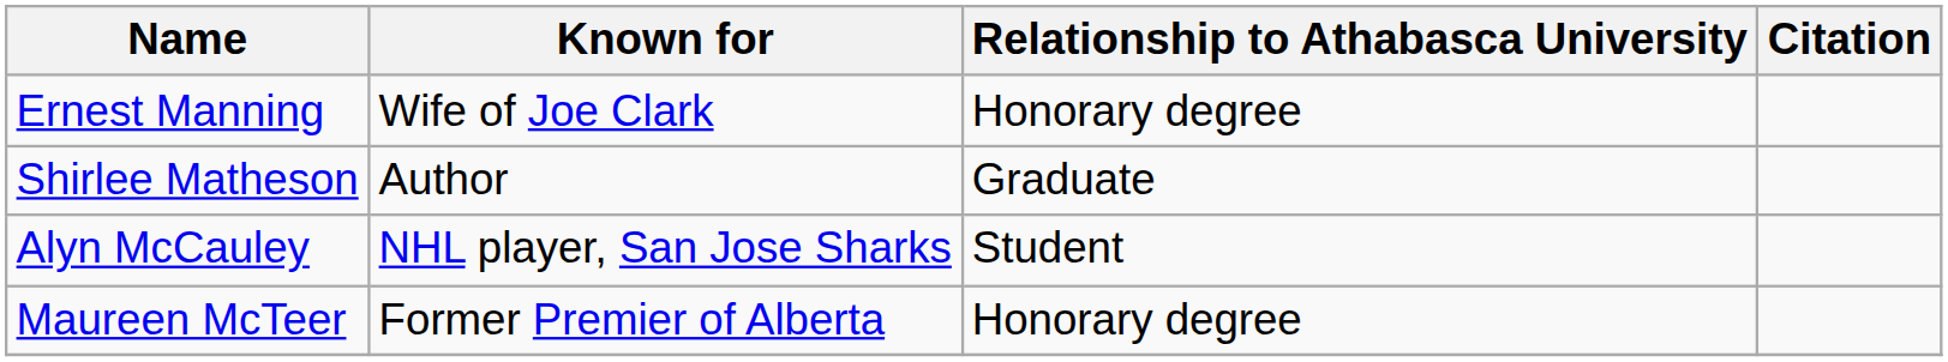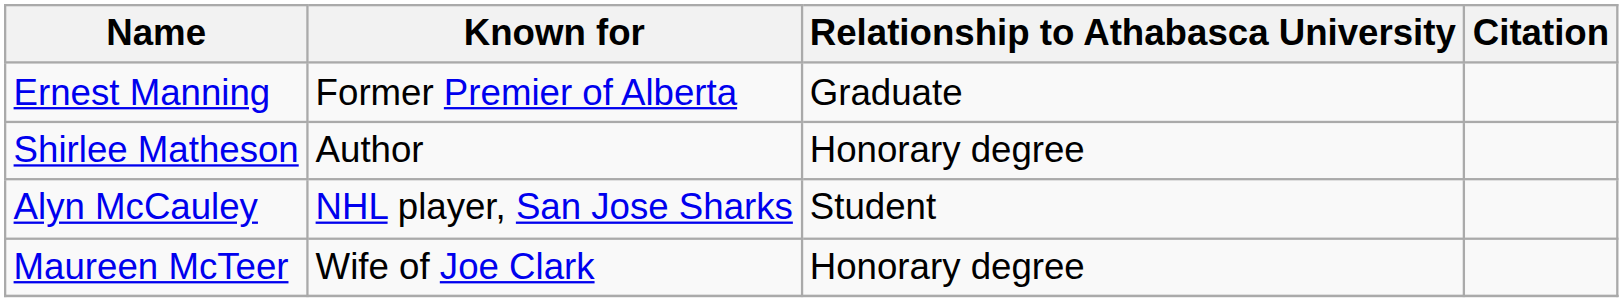Ernest Manning | Known for: Wife of Joe Clark -> Former Premier of Alberta
Ernest Manning | Relationship to Athabasca University: Honorary degree -> Graduate
Shirlee Matheson | Relationship to Athabasca University: Graduate -> Honorary degree
Maureen McTeer | Known for: Former Premier of Alberta -> Wife of Joe Clark
